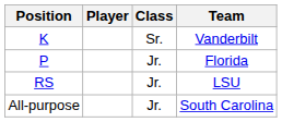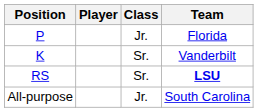rows swapped: P <-> K
RS | Class: Jr. -> Sr.
RS | Team: normal -> bold
